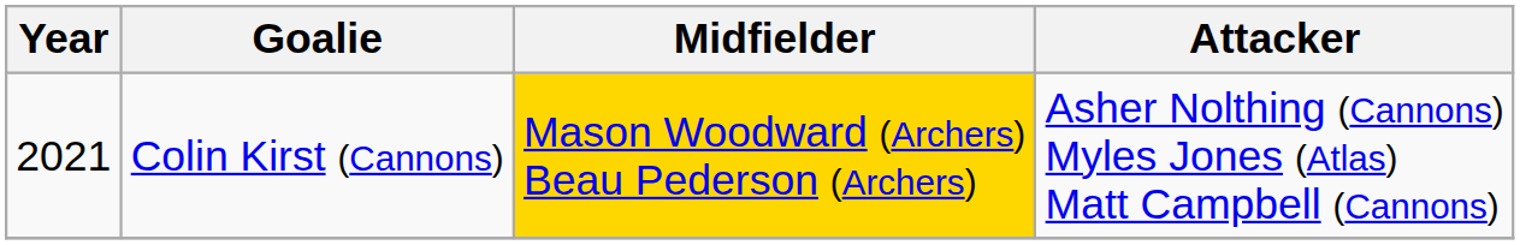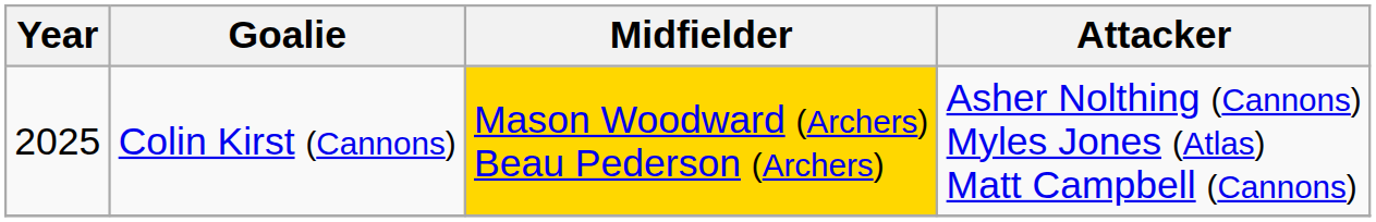Colin Kirst (Cannons) | Year: 2021 -> 2025
